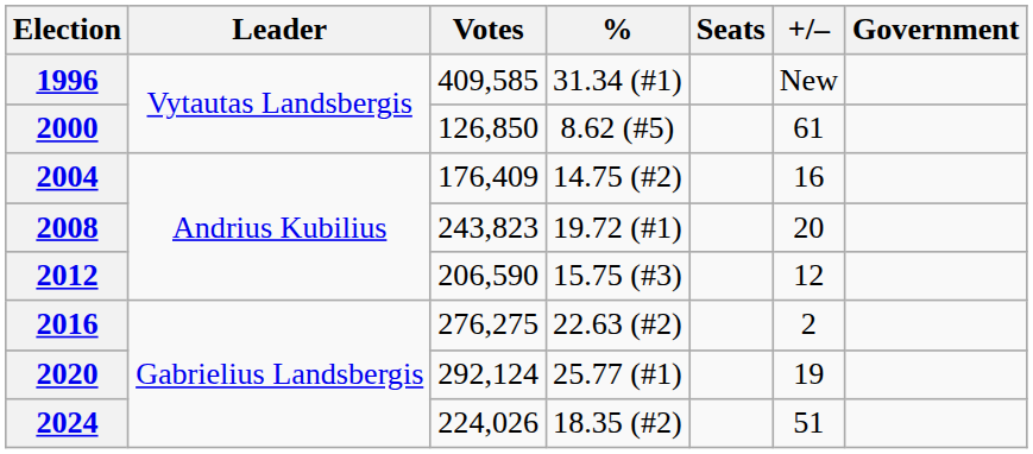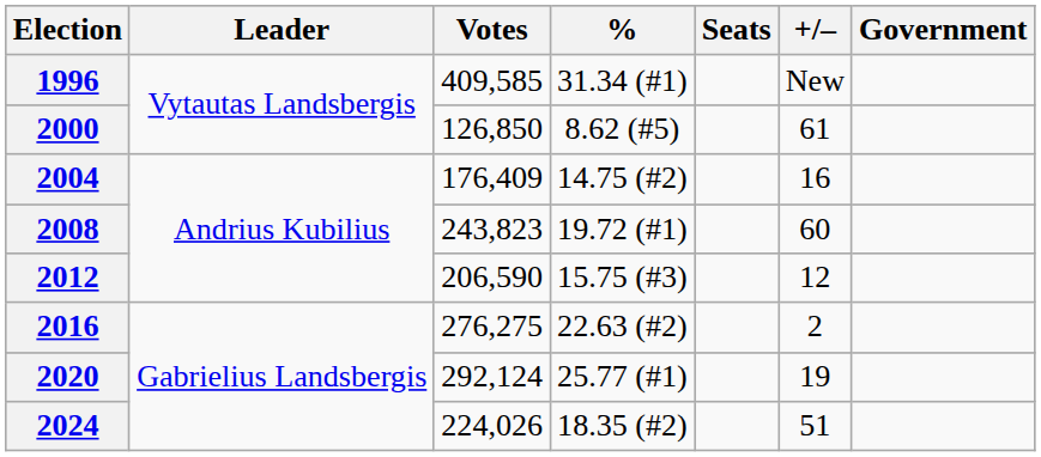2008 | +/–: 20 -> 60
